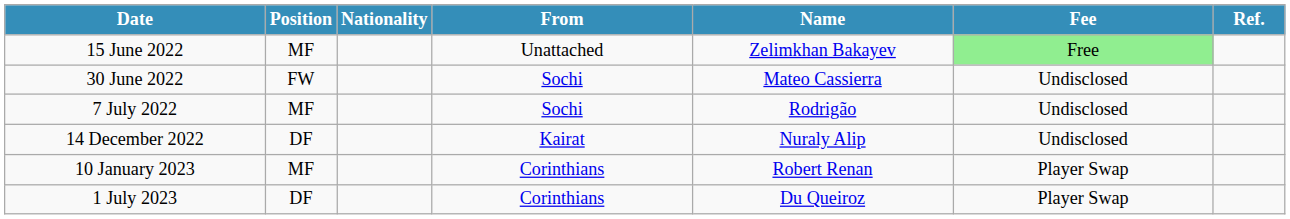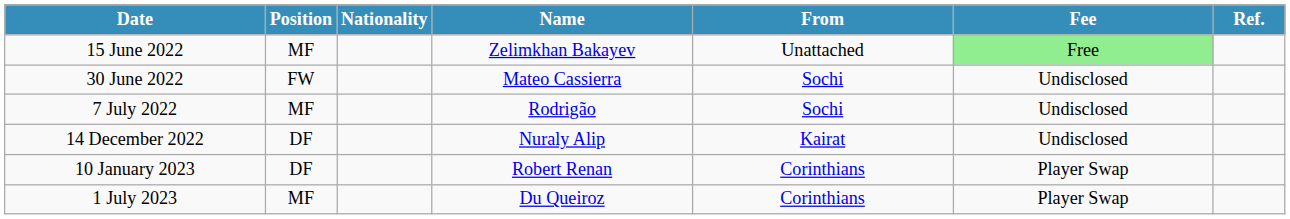columns swapped: Name <-> From
10 January 2023 | Position: MF -> DF
1 July 2023 | Position: DF -> MF
